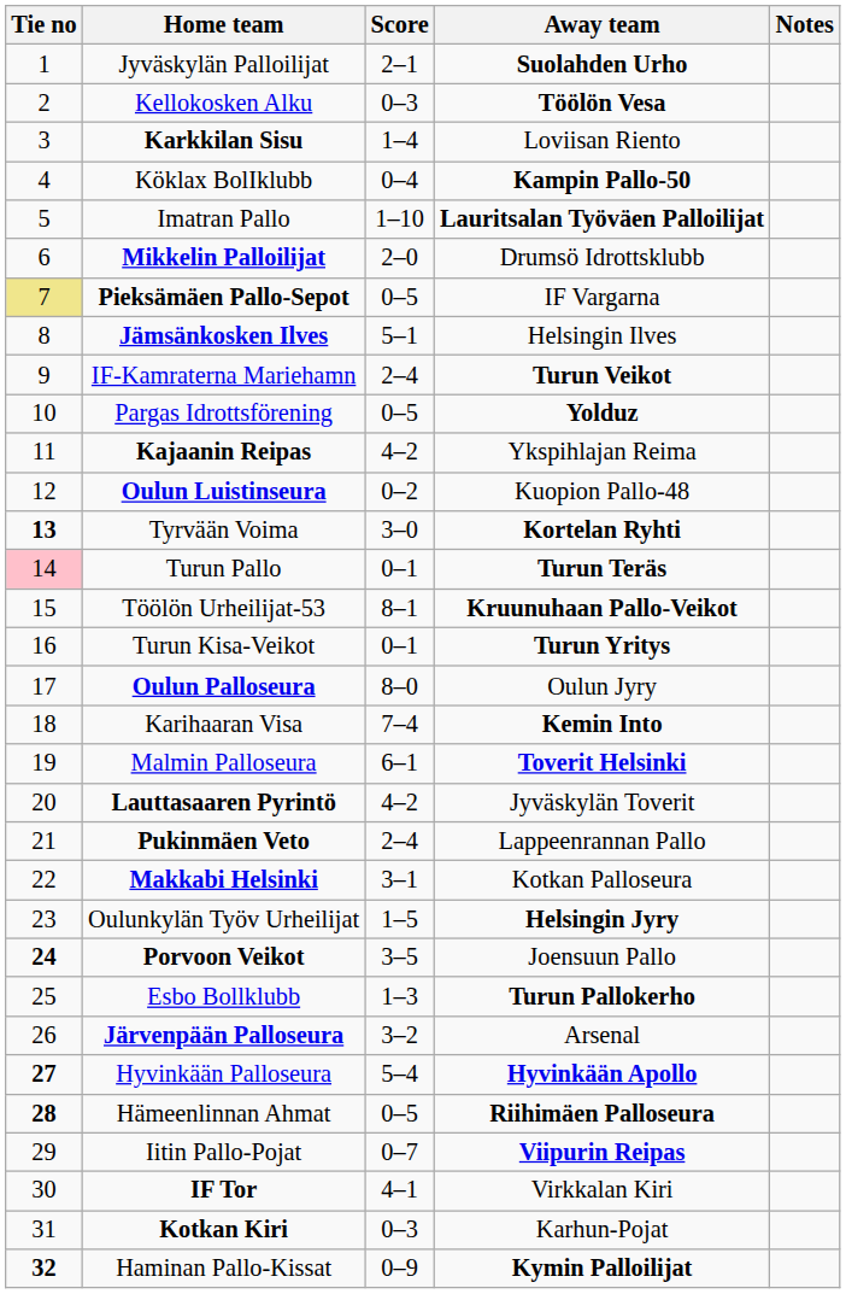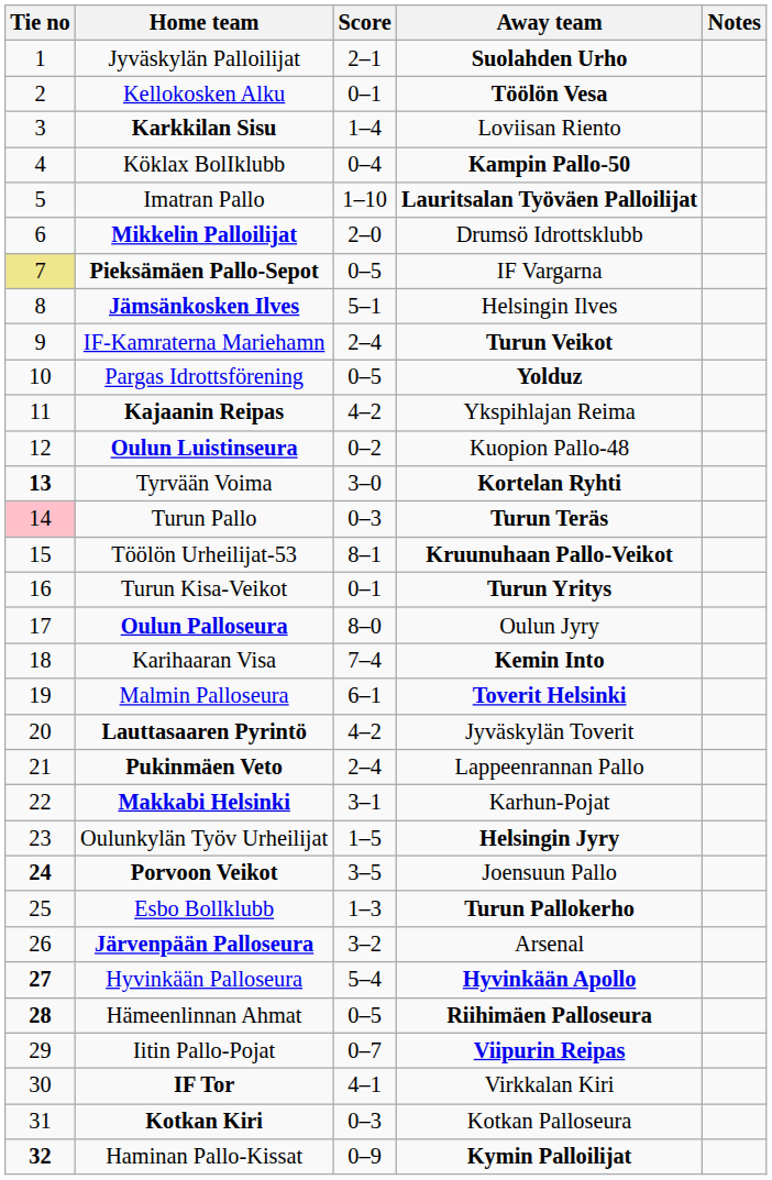Kellokosken Alku | Score: 0–3 -> 0–1
Turun Pallo | Score: 0–1 -> 0–3
Makkabi Helsinki | Away team: Kotkan Palloseura -> Karhun-Pojat
Kotkan Kiri | Away team: Karhun-Pojat -> Kotkan Palloseura
